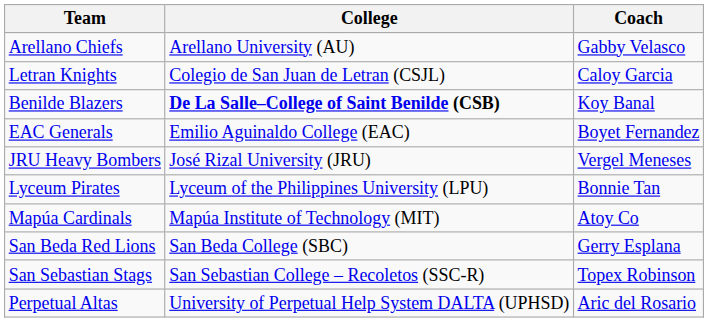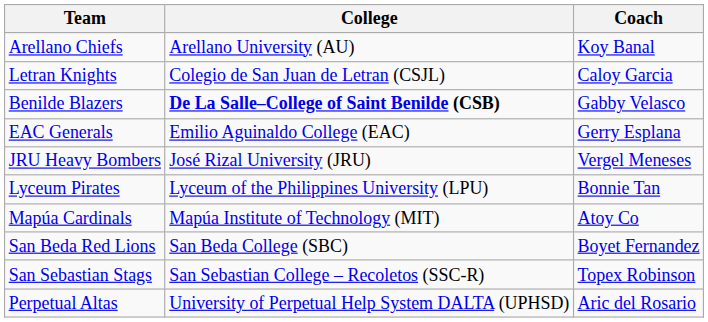Arellano Chiefs | Coach: Gabby Velasco -> Koy Banal
Benilde Blazers | Coach: Koy Banal -> Gabby Velasco
EAC Generals | Coach: Boyet Fernandez -> Gerry Esplana
San Beda Red Lions | Coach: Gerry Esplana -> Boyet Fernandez
